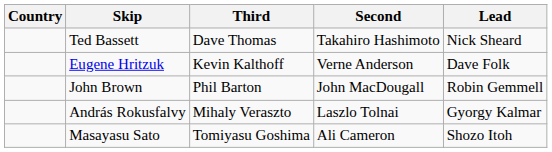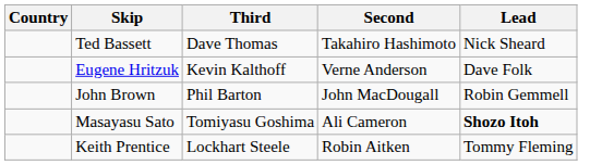- row: András Rokusfalvy | Mihaly Veraszto | Laszlo Tolnai | Gyorgy Kalmar
Masayasu Sato | Lead: normal -> bold
+ row: Keith Prentice | Lockhart Steele | Robin Aitken | Tommy Fleming
